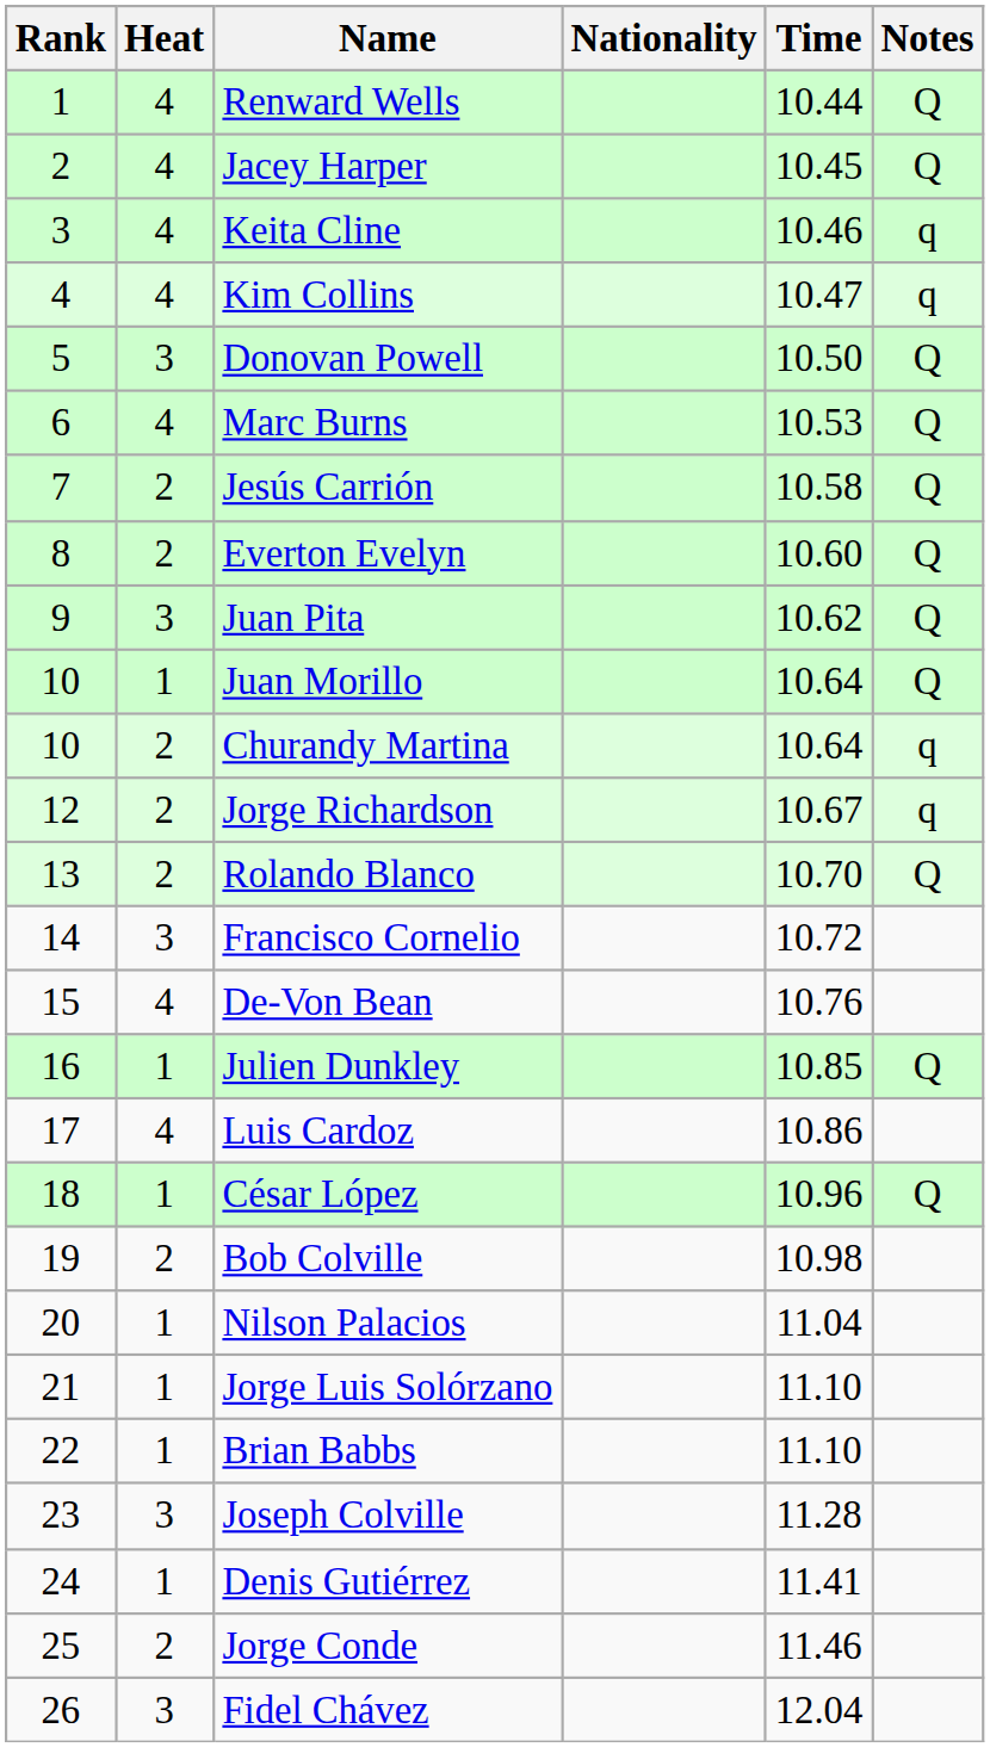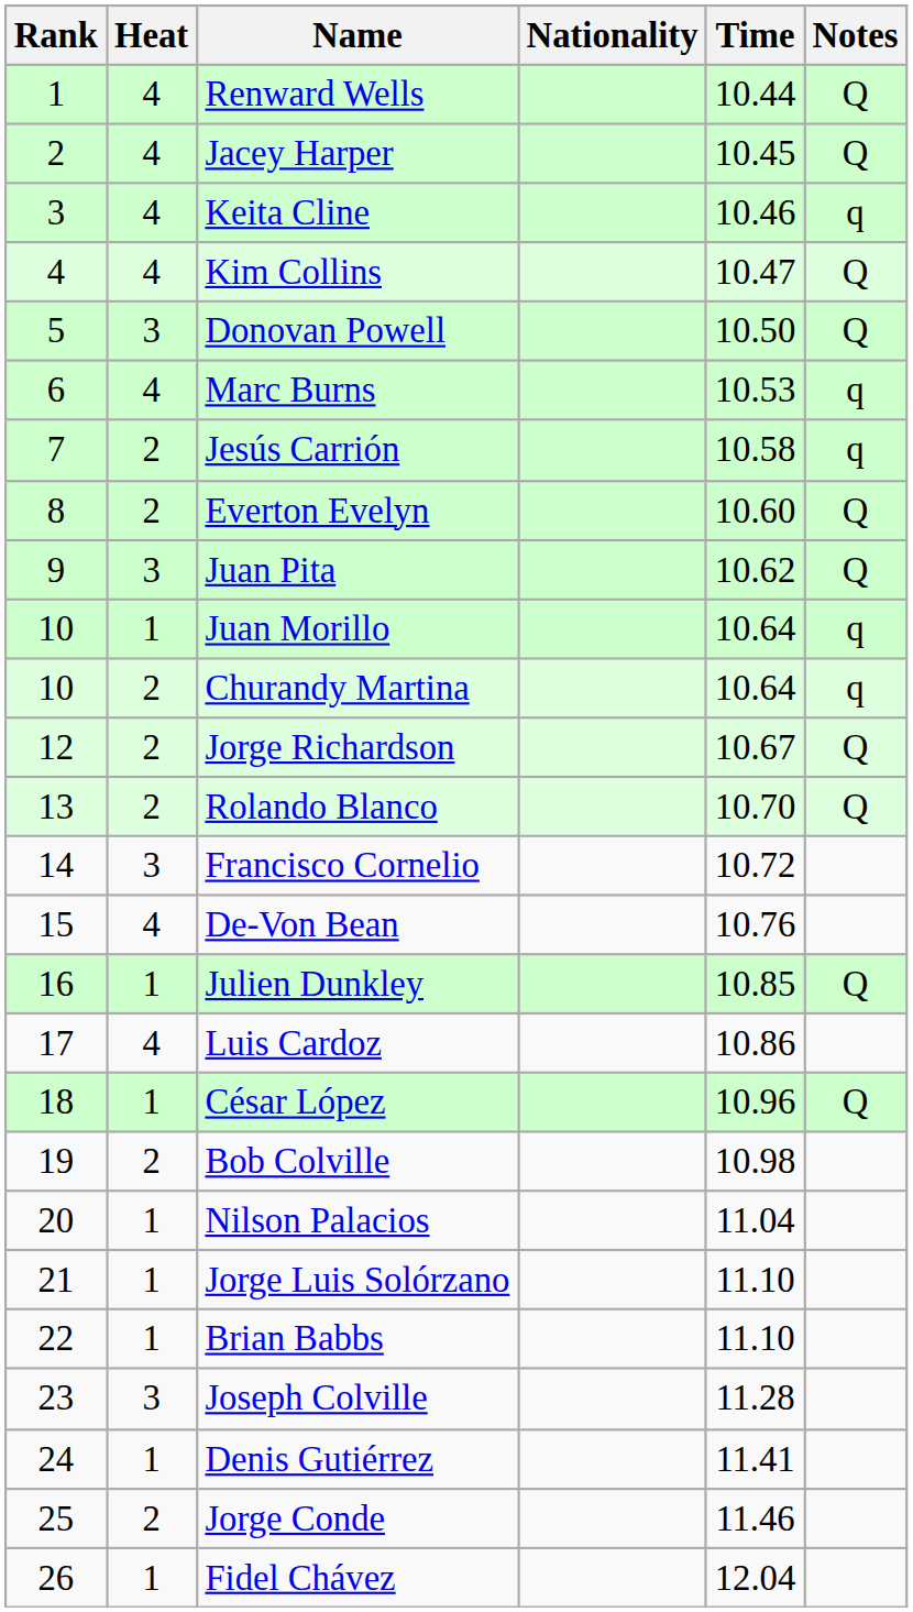Kim Collins | Notes: q -> Q
Marc Burns | Notes: Q -> q
Jesús Carrión | Notes: Q -> q
Juan Morillo | Notes: Q -> q
Jorge Richardson | Notes: q -> Q
Fidel Chávez | Heat: 3 -> 1
